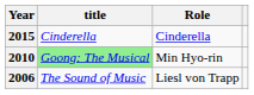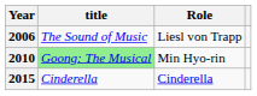rows swapped: 2006 <-> 2015
